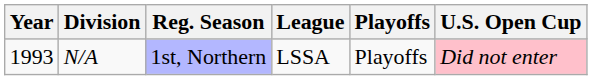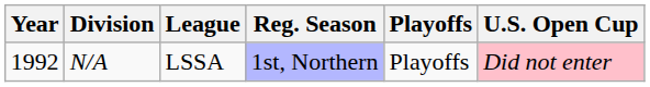columns swapped: League <-> Reg. Season
N/A | Year: 1993 -> 1992
